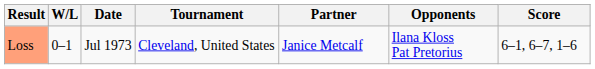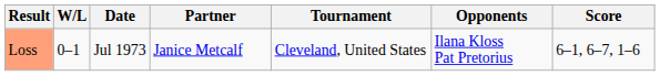columns swapped: Tournament <-> Partner
